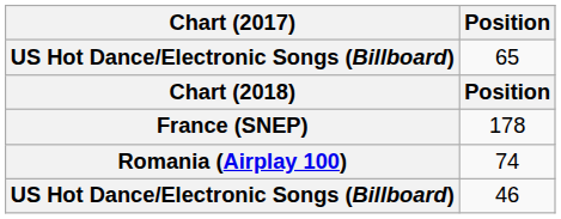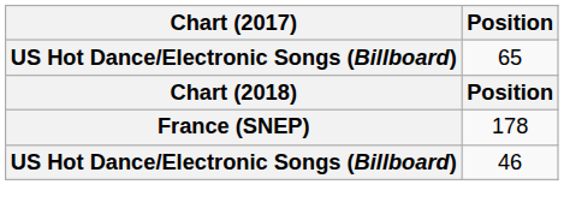- row: Romania (Airplay 100) | 74
